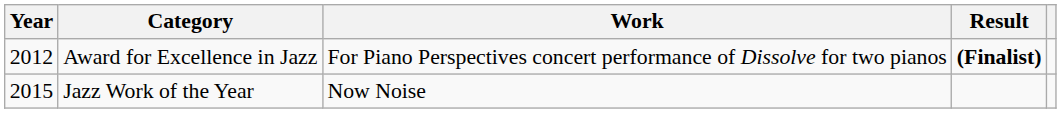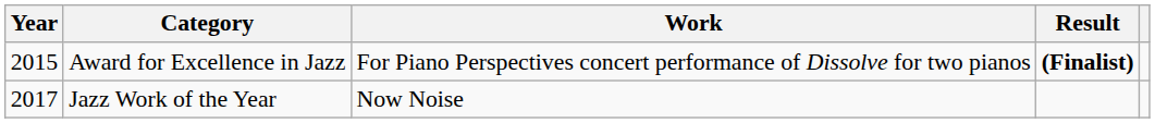Award for Excellence in Jazz | Year: 2012 -> 2015
Jazz Work of the Year | Year: 2015 -> 2017
